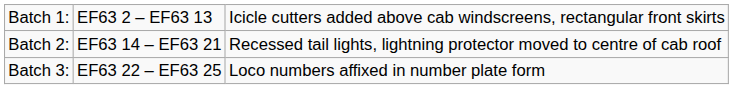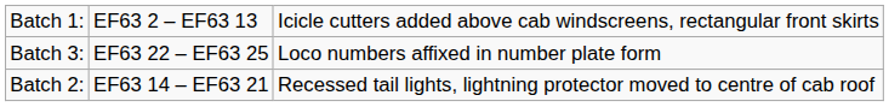rows swapped: Batch 2: <-> Batch 3:
